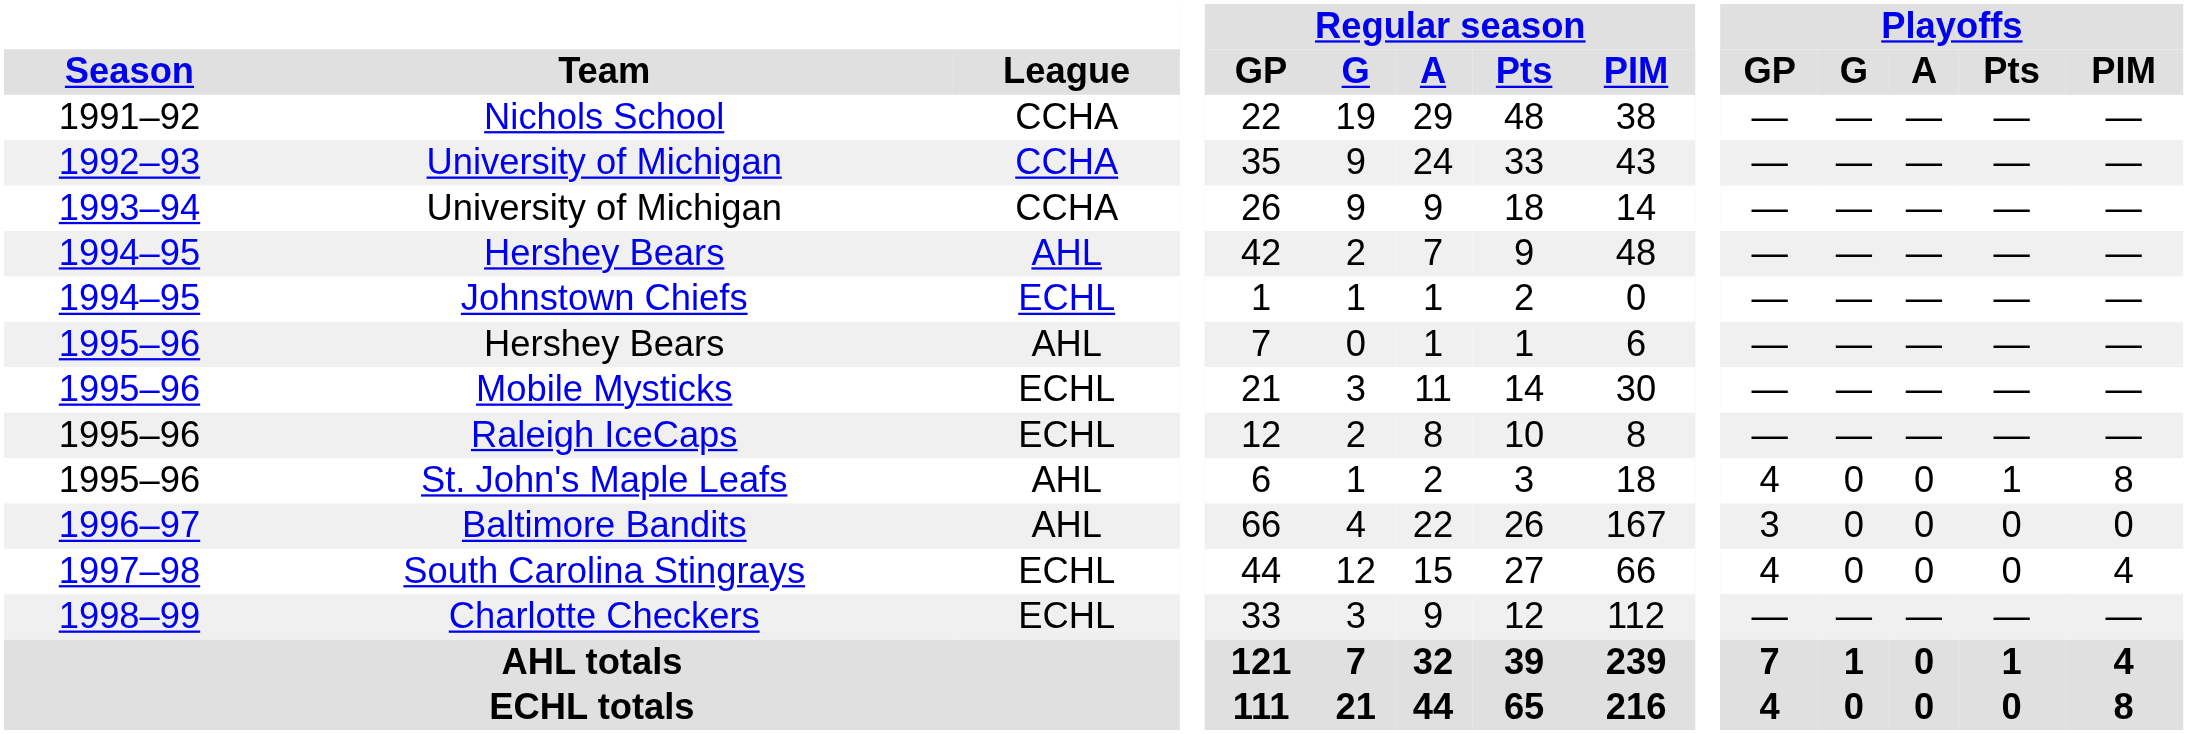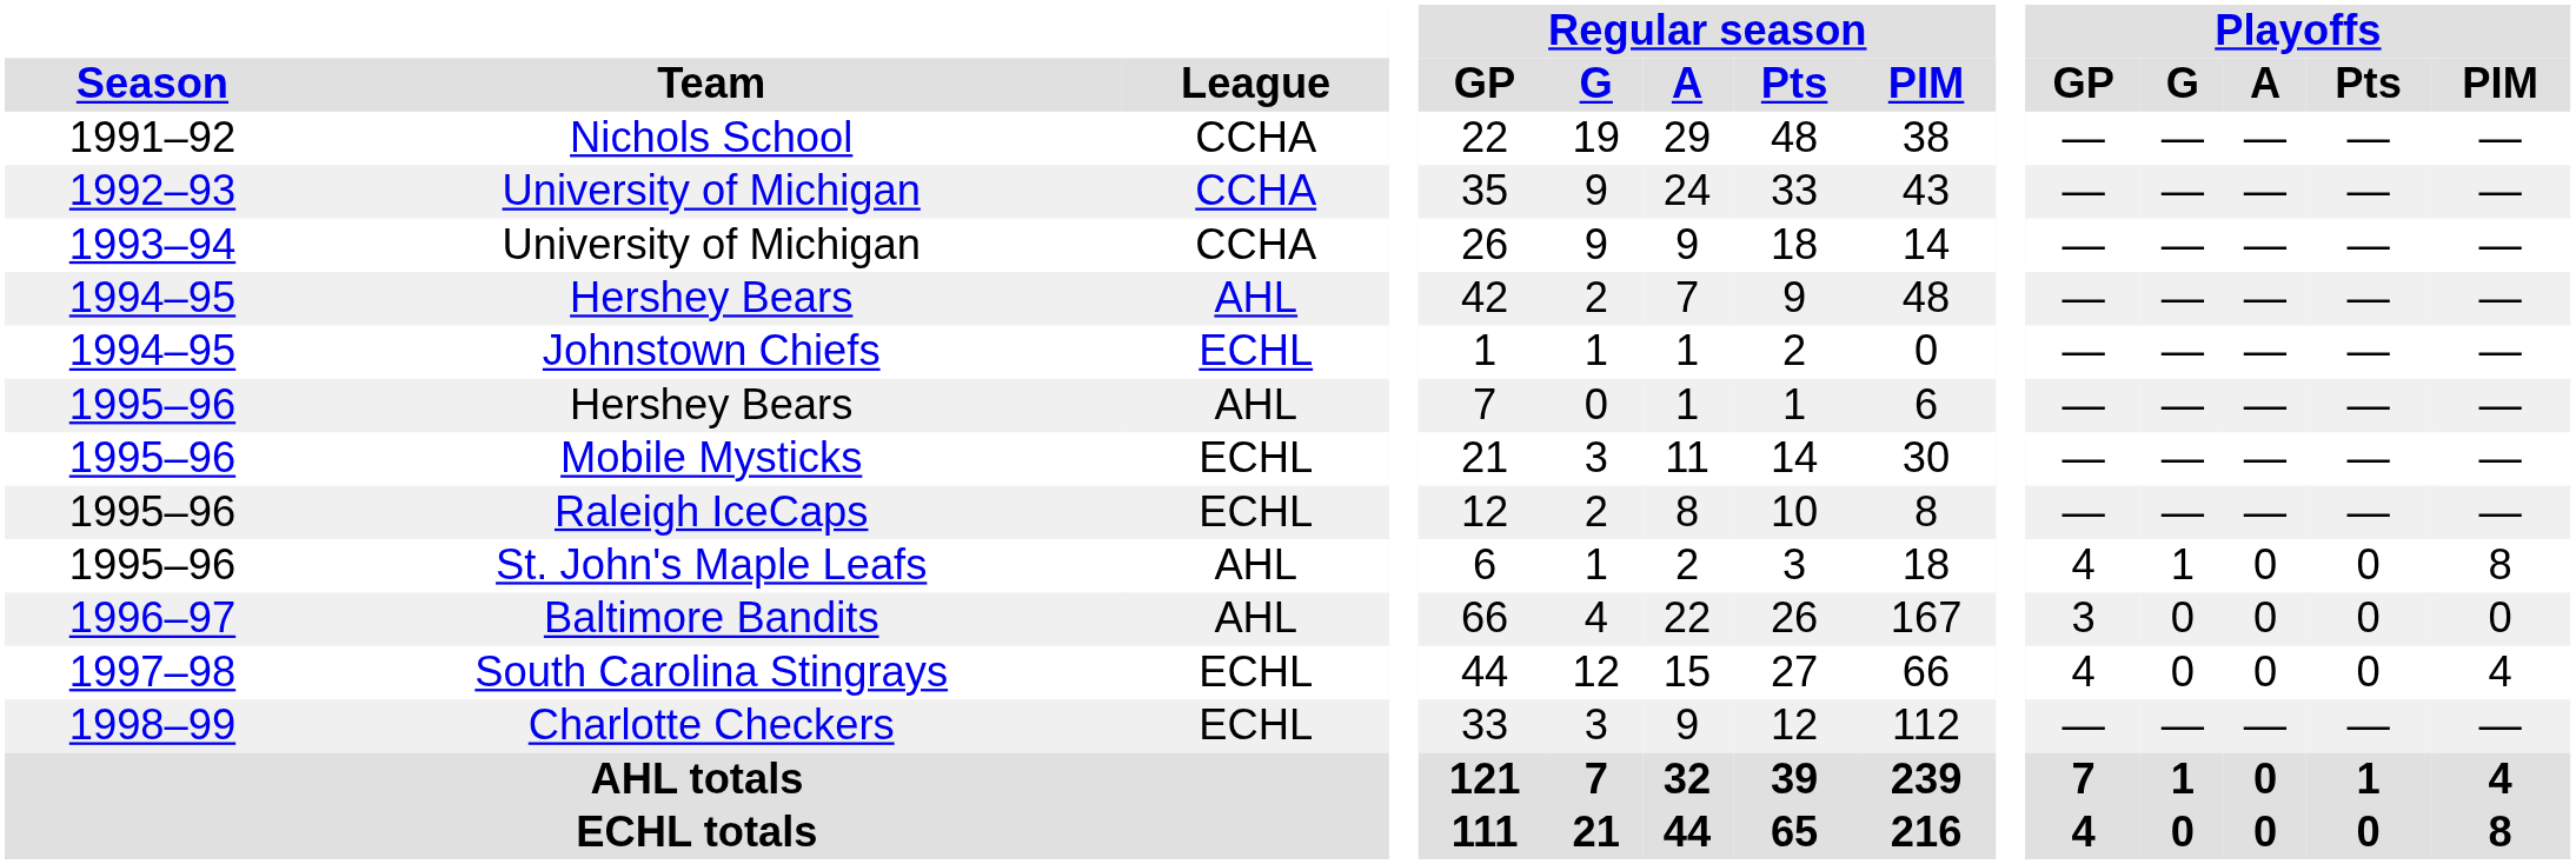St. John's Maple Leafs | Playoffs / G: 0 -> 1
St. John's Maple Leafs | Playoffs / Pts: 1 -> 0
